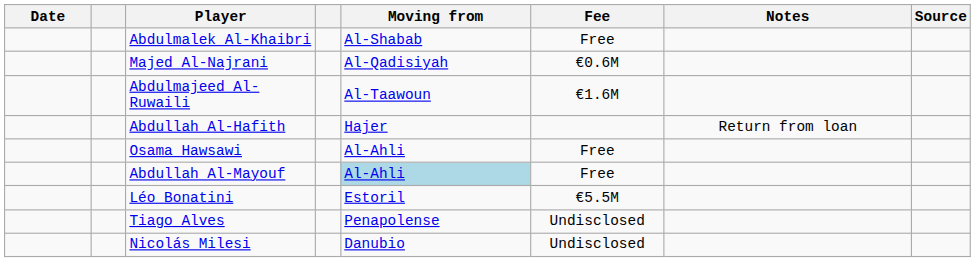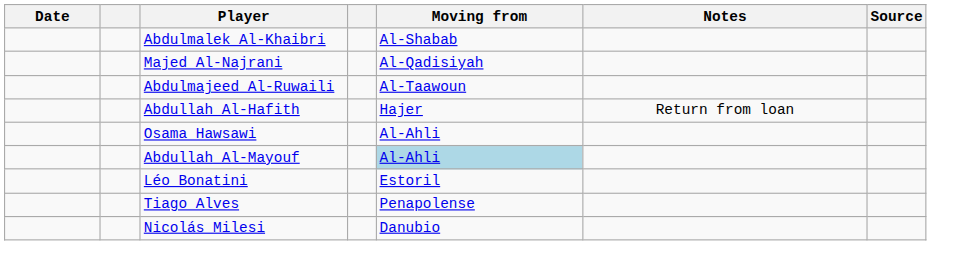- column: Fee | Free | €0.6M | €1.6M | Free | Free | €5.5M | Undisclosed | Undisclosed
